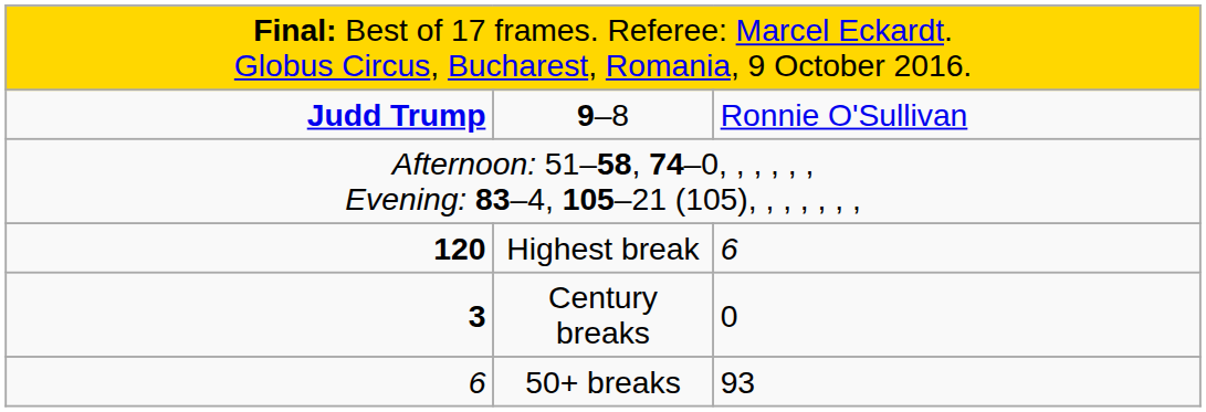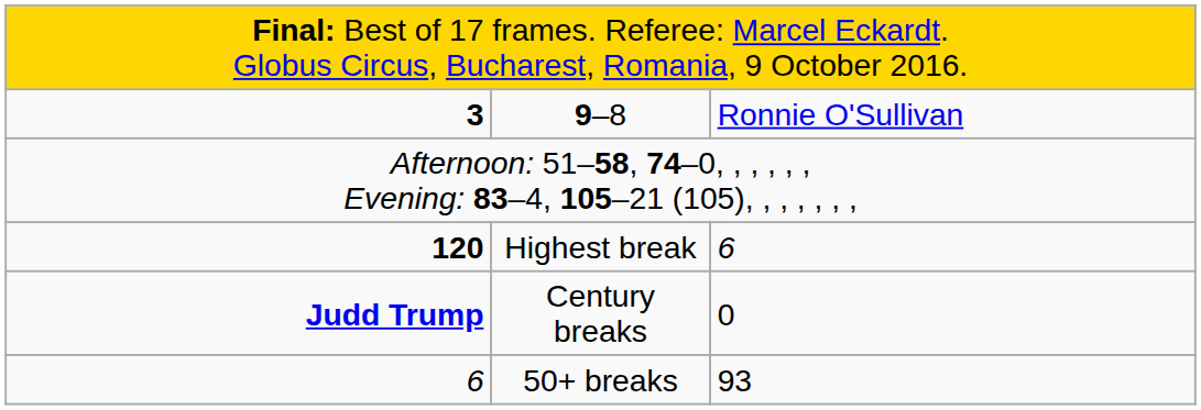9–8 | column 1: Judd Trump -> 3
Century breaks | column 1: 3 -> Judd Trump
